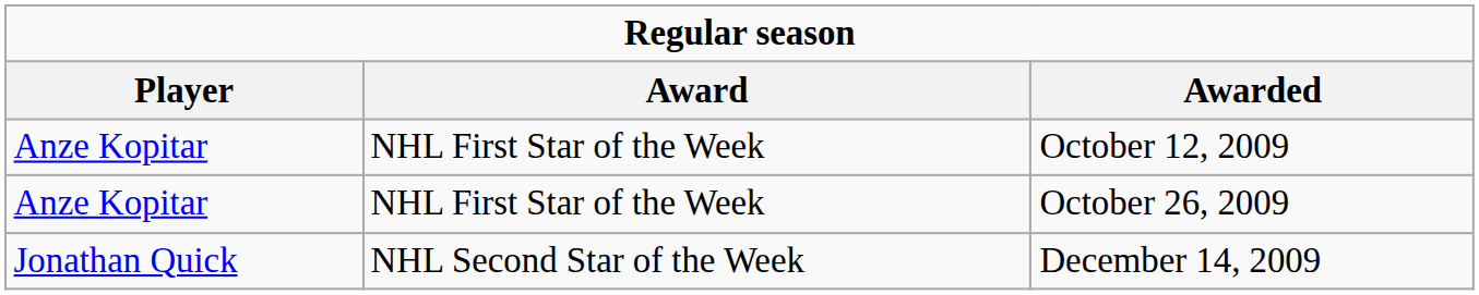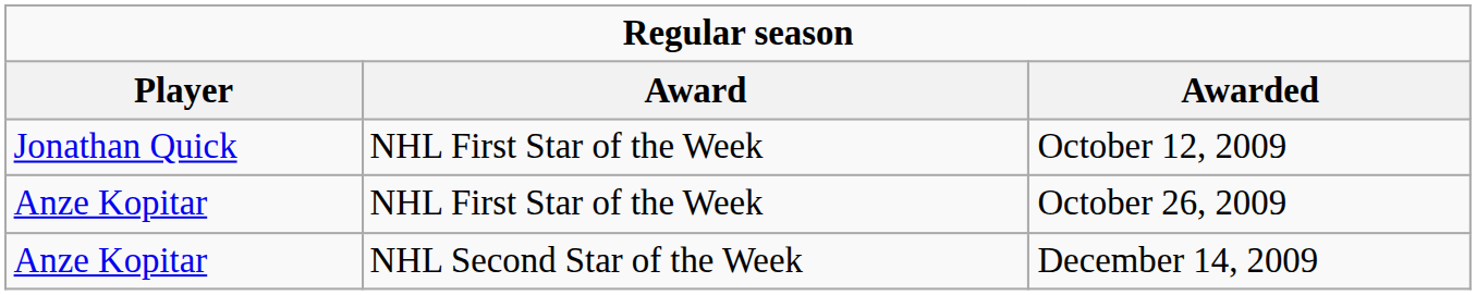October 12, 2009 | Player: Anze Kopitar -> Jonathan Quick
December 14, 2009 | Player: Jonathan Quick -> Anze Kopitar
